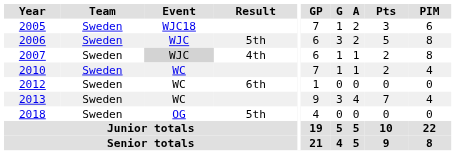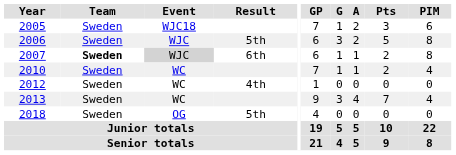2007 | Team: normal -> bold
2007 | Result: 4th -> 6th
2012 | Result: 6th -> 4th
